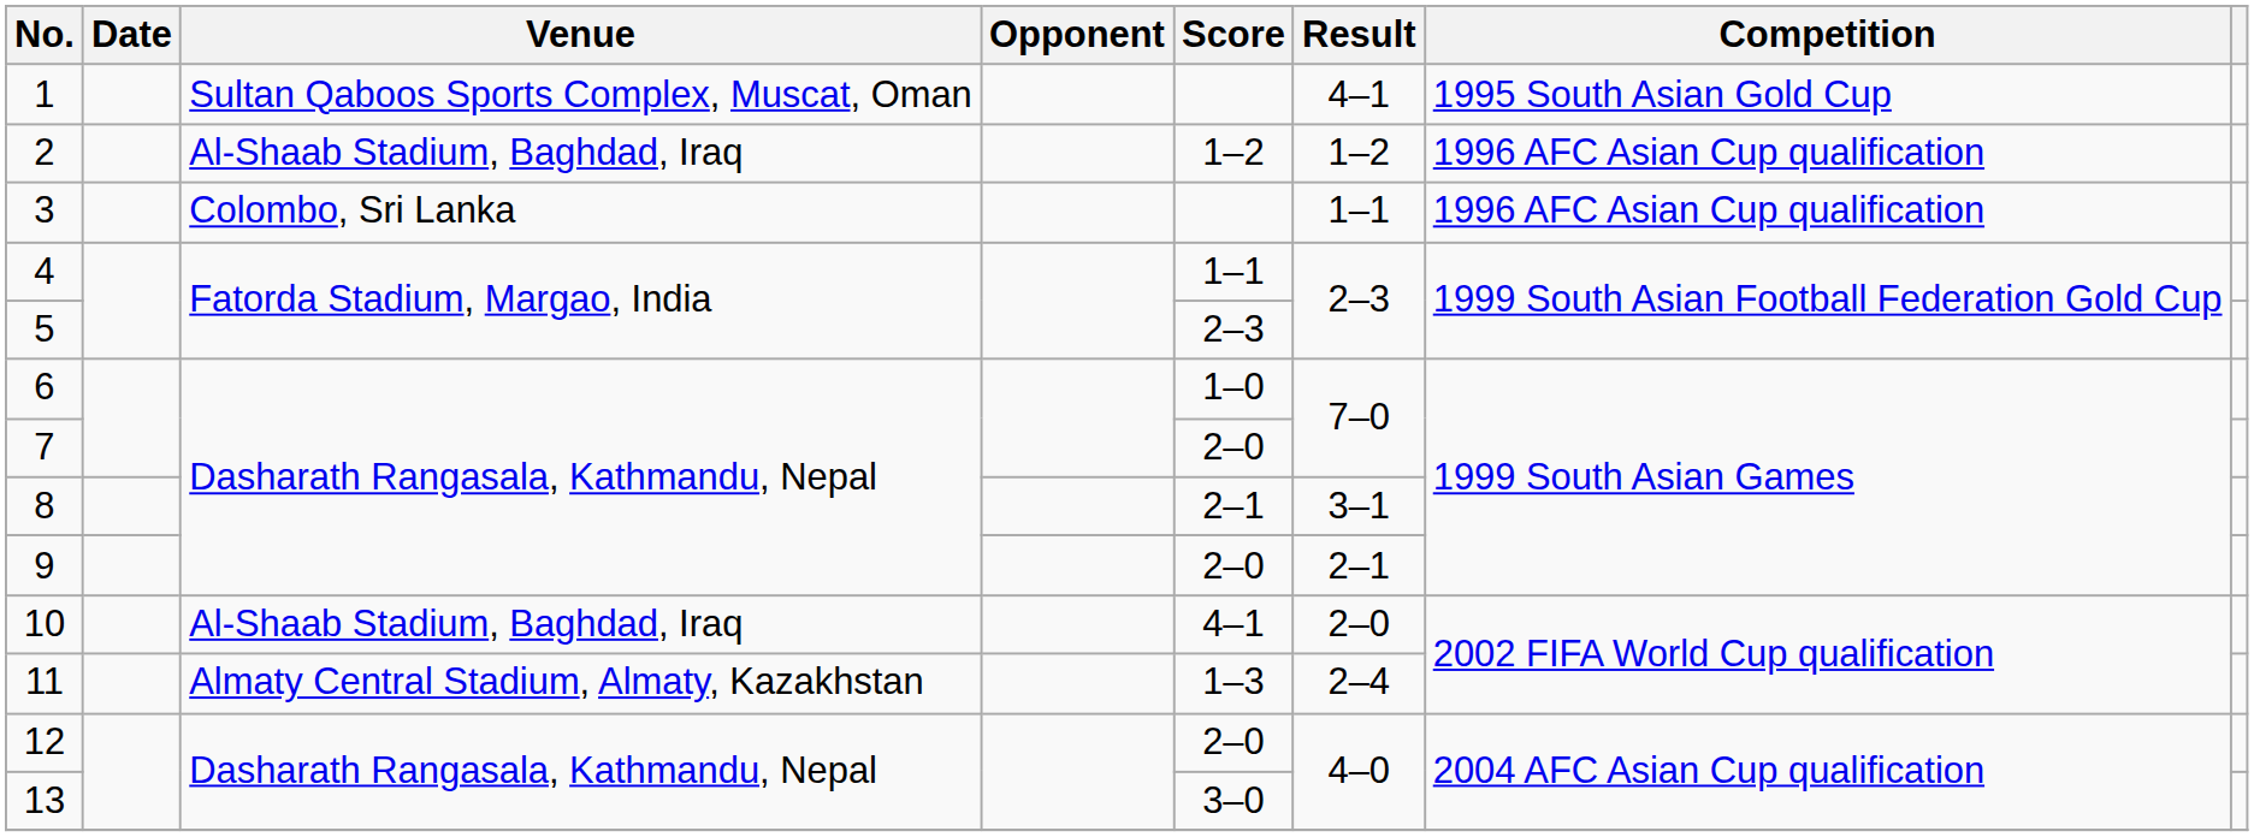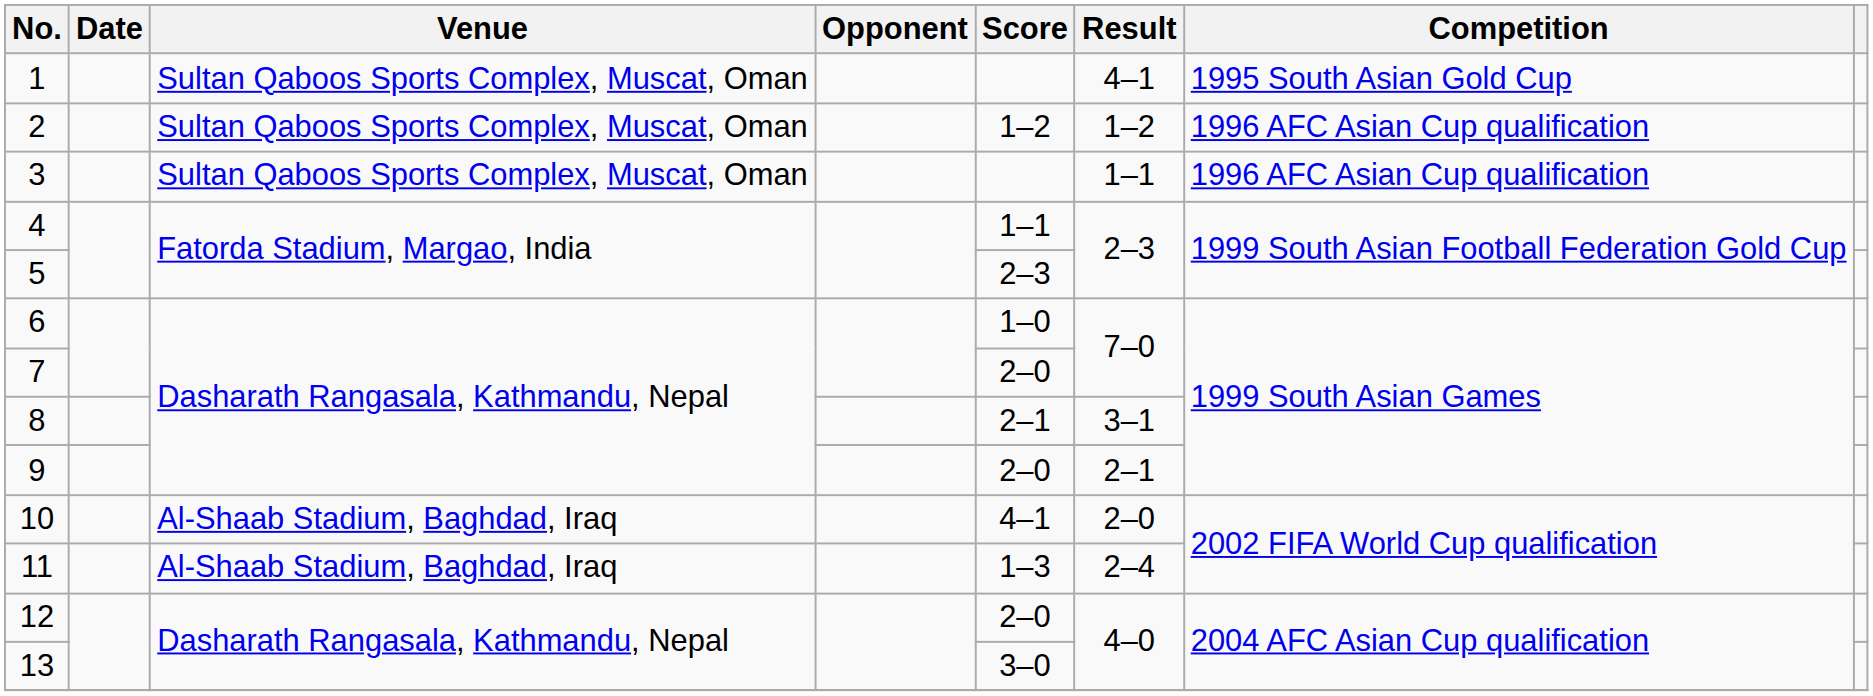2 | Venue: Al-Shaab Stadium, Baghdad, Iraq -> Sultan Qaboos Sports Complex, Muscat, Oman
3 | Venue: Colombo, Sri Lanka -> Sultan Qaboos Sports Complex, Muscat, Oman
11 | Venue: Almaty Central Stadium, Almaty, Kazakhstan -> Al-Shaab Stadium, Baghdad, Iraq
